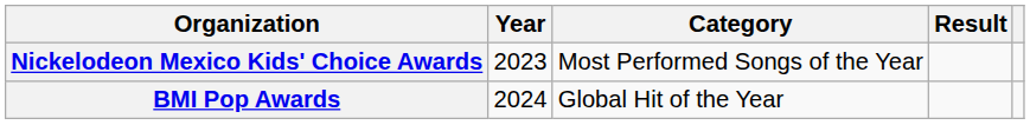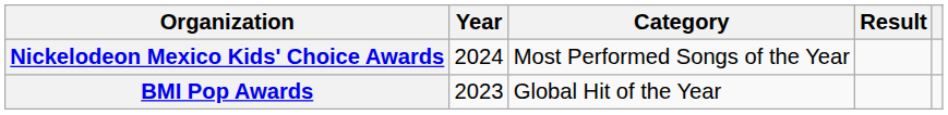Nickelodeon Mexico Kids' Choice Awards | Year: 2023 -> 2024
BMI Pop Awards | Year: 2024 -> 2023
